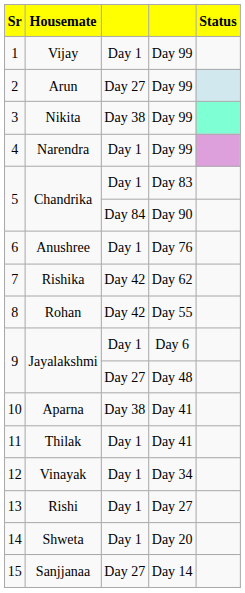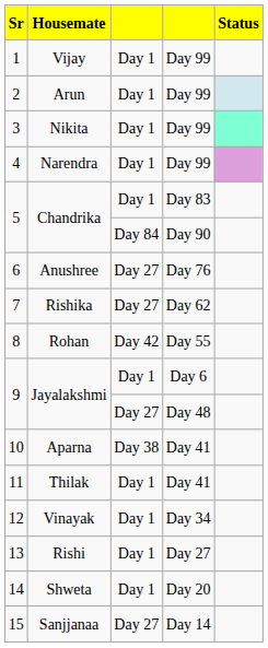2 | column 3: Day 27 -> Day 1
3 | column 3: Day 38 -> Day 1
6 | column 3: Day 1 -> Day 27
7 | column 3: Day 42 -> Day 27
